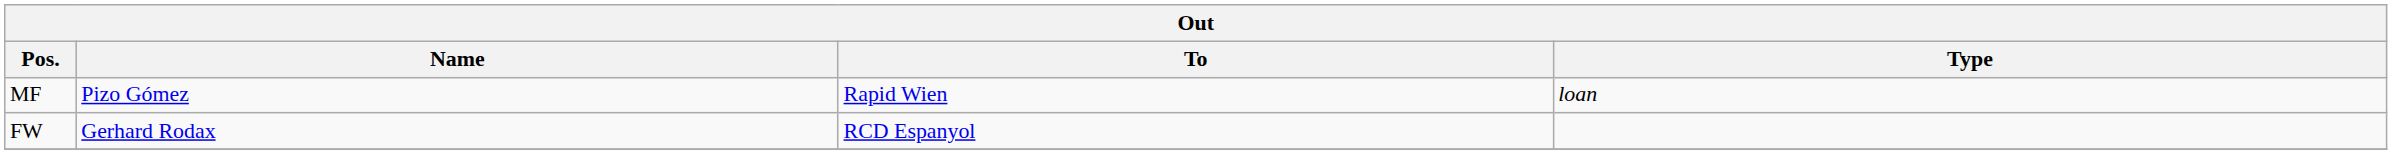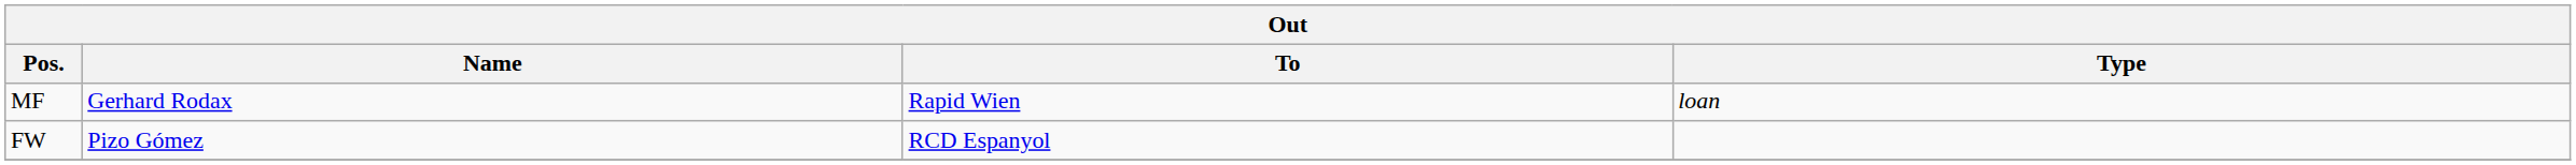MF | Name: Pizo Gómez -> Gerhard Rodax
FW | Name: Gerhard Rodax -> Pizo Gómez
